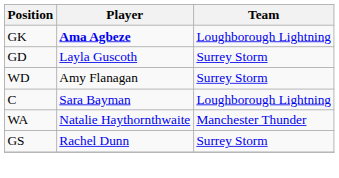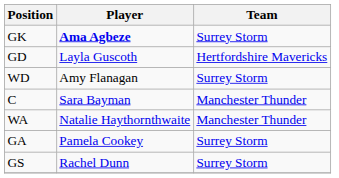GK | Team: Loughborough Lightning -> Surrey Storm
GD | Team: Surrey Storm -> Hertfordshire Mavericks
C | Team: Loughborough Lightning -> Manchester Thunder
+ row: GA | Pamela Cookey | Surrey Storm
